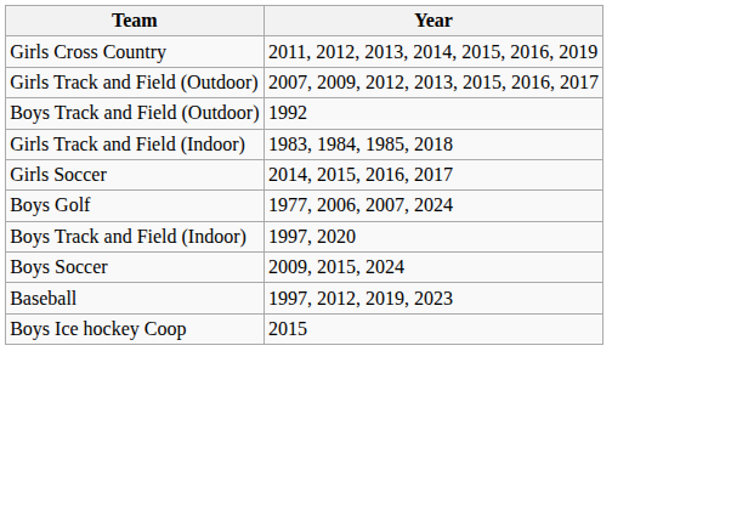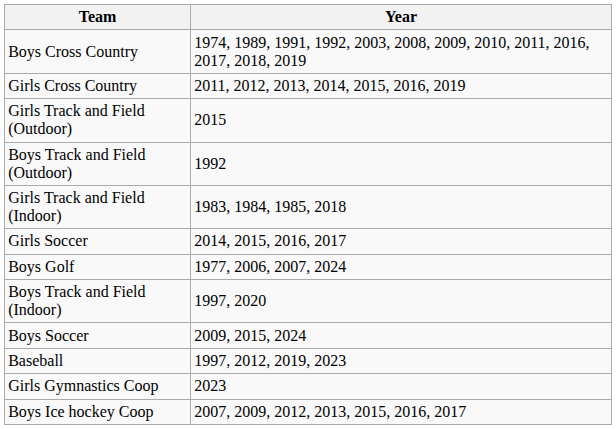+ row: Boys Cross Country | 1974, 1989, 1991, 1992, 2003, 2008, 2009, 2010, 2011, 2016, 2017, 2018, 2019
Girls Track and Field (Outdoor) | Year: 2007, 2009, 2012, 2013, 2015, 2016, 2017 -> 2015
+ row: Girls Gymnastics Coop | 2023
Boys Ice hockey Coop | Year: 2015 -> 2007, 2009, 2012, 2013, 2015, 2016, 2017
